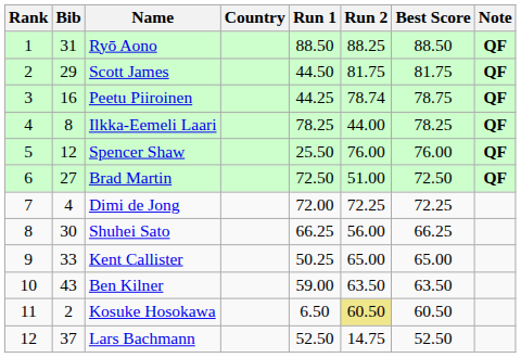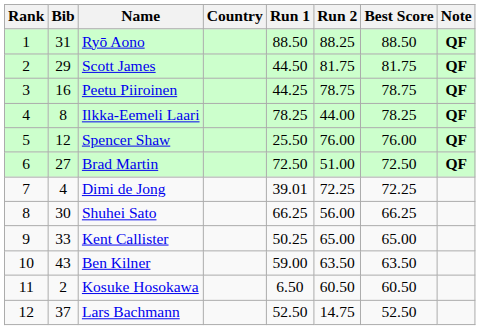Peetu Piiroinen | Run 2: 78.74 -> 78.75
Dimi de Jong | Run 1: 72.00 -> 39.01
Kosuke Hosokawa | Run 2: khaki background -> no background
